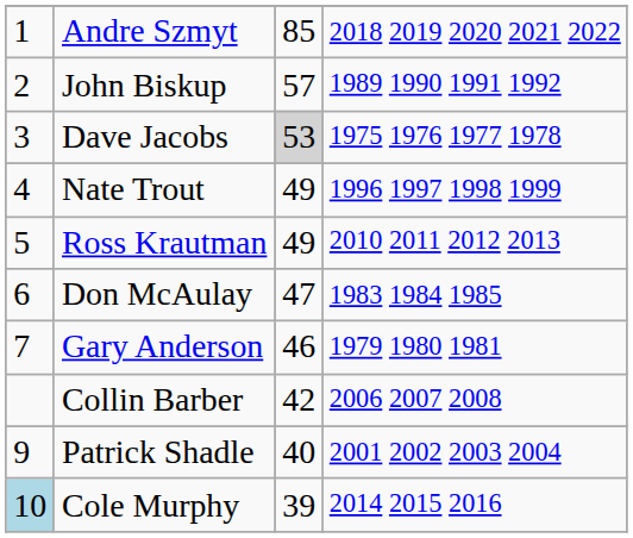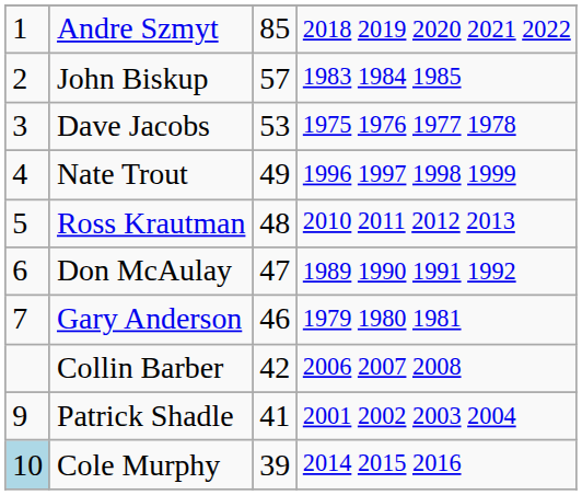John Biskup | column 4: 1989 1990 1991 1992 -> 1983 1984 1985
Dave Jacobs | column 3: lightgrey background -> no background
Ross Krautman | column 3: 49 -> 48
Don McAulay | column 4: 1983 1984 1985 -> 1989 1990 1991 1992
Patrick Shadle | column 3: 40 -> 41
